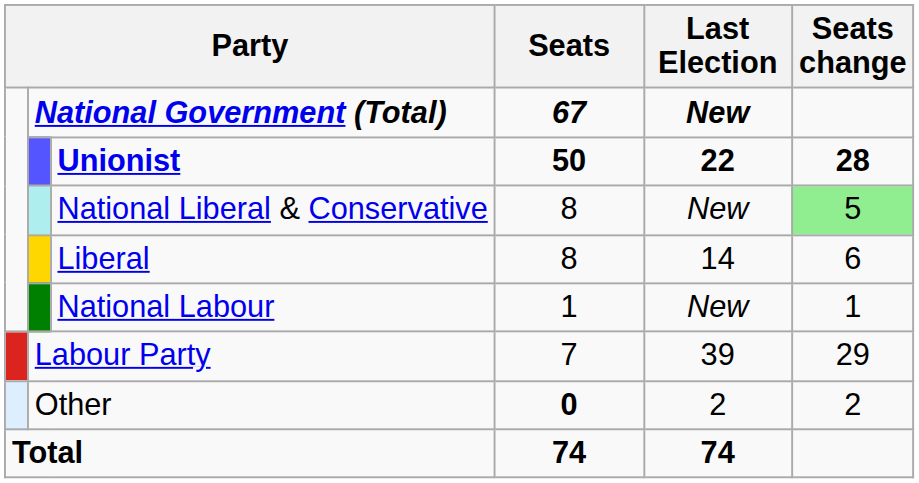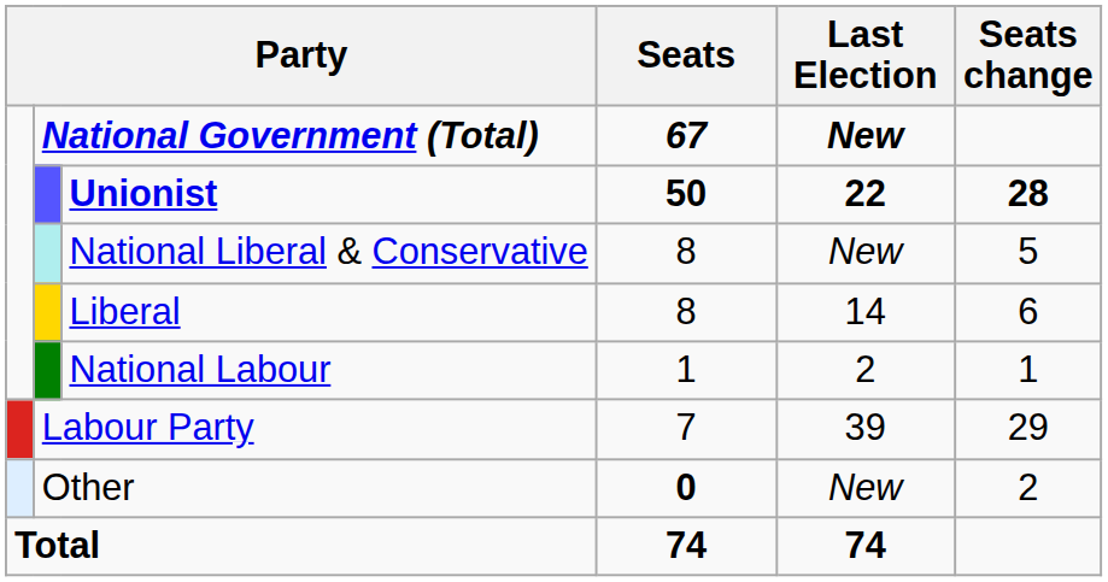National Liberal & Conservative | Seats change: lightgreen background -> no background
National Labour | Last Election: New -> 2
Other | Last Election: 2 -> New
